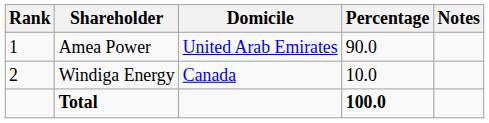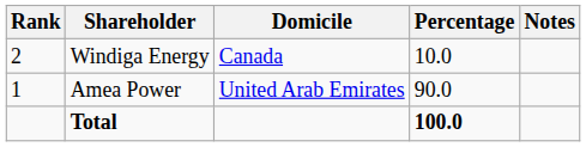rows swapped: Amea Power <-> Windiga Energy
